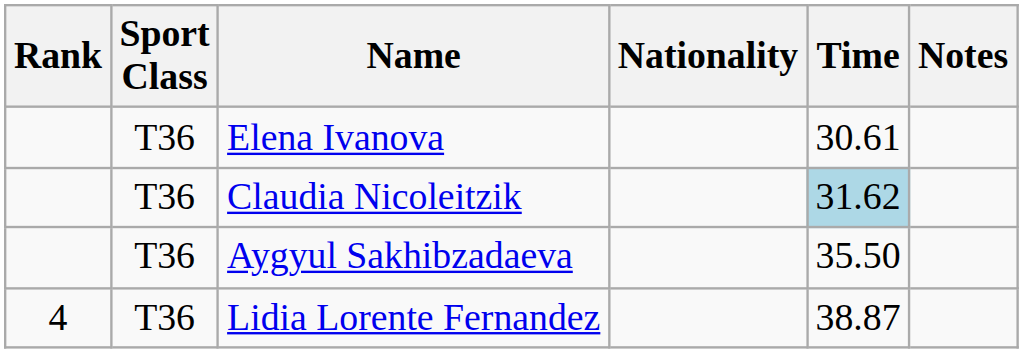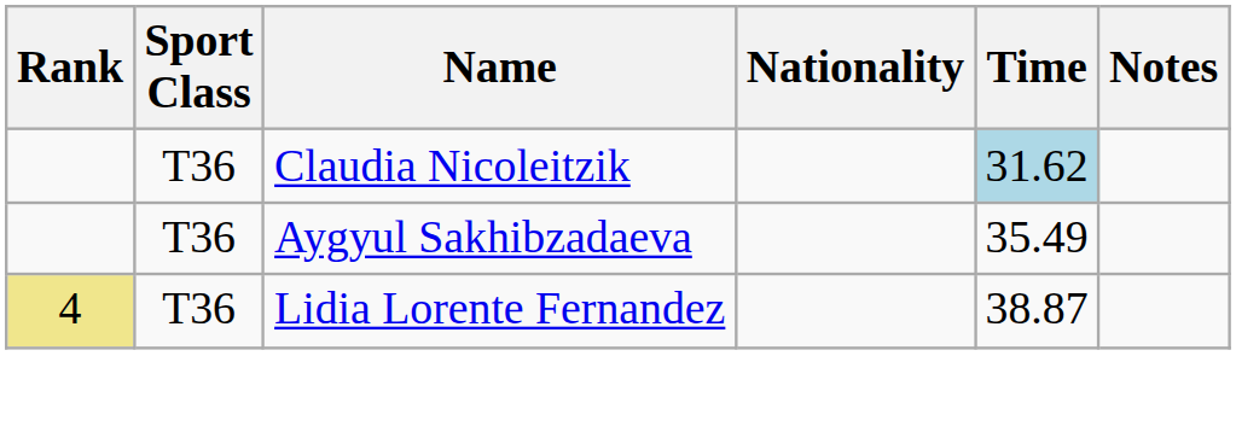- row: T36 | Elena Ivanova | 30.61
Aygyul Sakhibzadaeva | Time: 35.50 -> 35.49
Lidia Lorente Fernandez | Rank: no background -> khaki background
